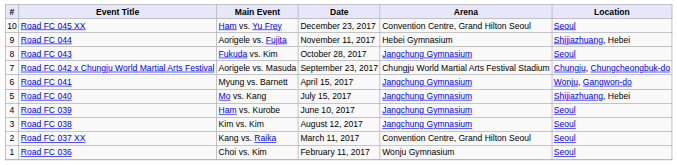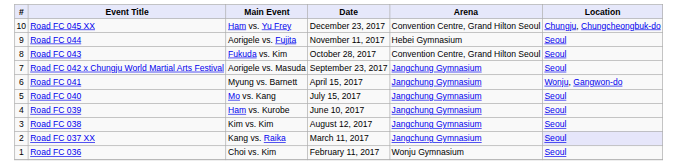Road FC 045 XX | Location: Seoul -> Chungju, Chungcheongbuk-do
Road FC 044 | Location: Shijiazhuang, Hebei -> Seoul
Road FC 043 | Arena: Jangchung Gymnasium -> Convention Centre, Grand Hilton Seoul
Road FC 042 x Chungju World Martial Arts Festival | Arena: Chungju World Martial Arts Festival Stadium -> Jangchung Gymnasium
Road FC 042 x Chungju World Martial Arts Festival | Location: Chungju, Chungcheongbuk-do -> Seoul
Road FC 040 | Location: Shijiazhuang, Hebei -> Seoul
Road FC 037 XX | Arena: Convention Centre, Grand Hilton Seoul -> Jangchung Gymnasium
Road FC 037 XX | Location: no background -> lavender background
